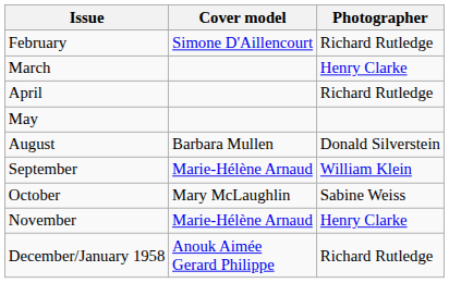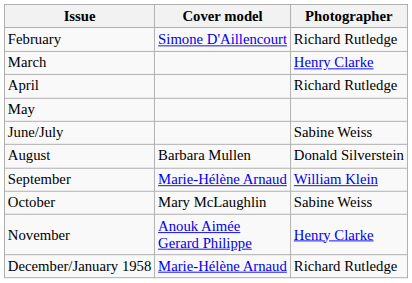+ row: June/July | Sabine Weiss
November | Cover model: Marie-Hélène Arnaud -> Anouk Aimée Gerard Philippe
December/January 1958 | Cover model: Anouk Aimée Gerard Philippe -> Marie-Hélène Arnaud
